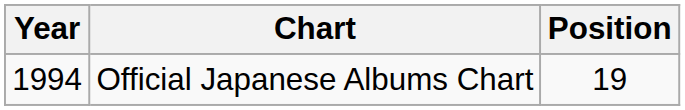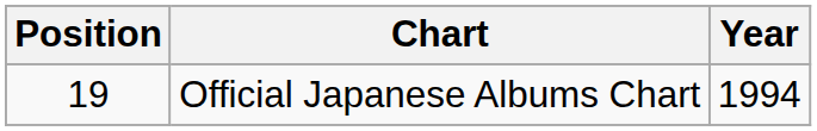columns swapped: Year <-> Position
